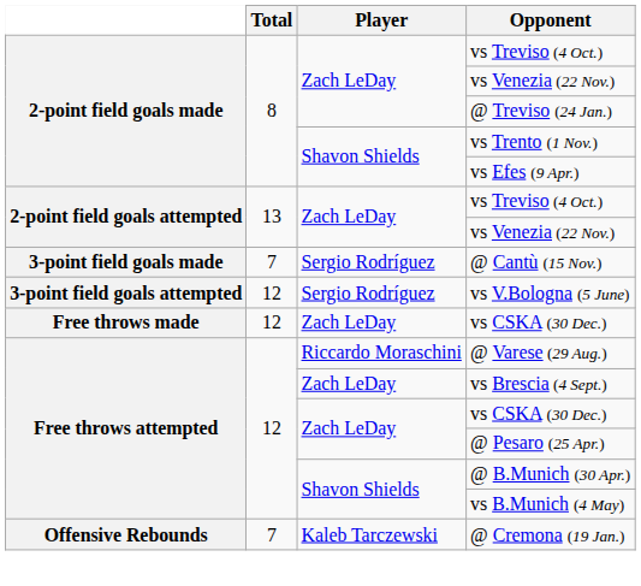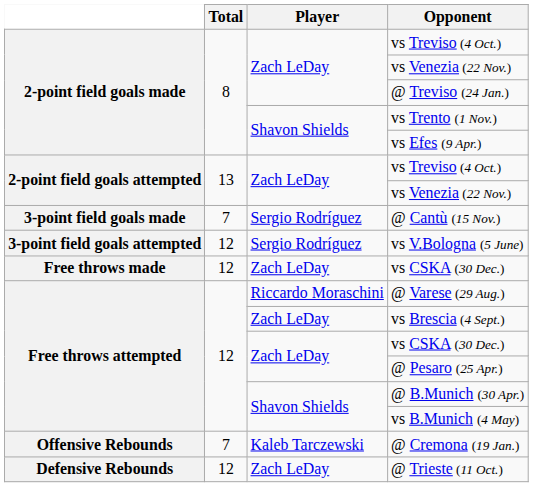+ row: Defensive Rebounds | 12 | Zach LeDay | @ Trieste (11 Oct.)
